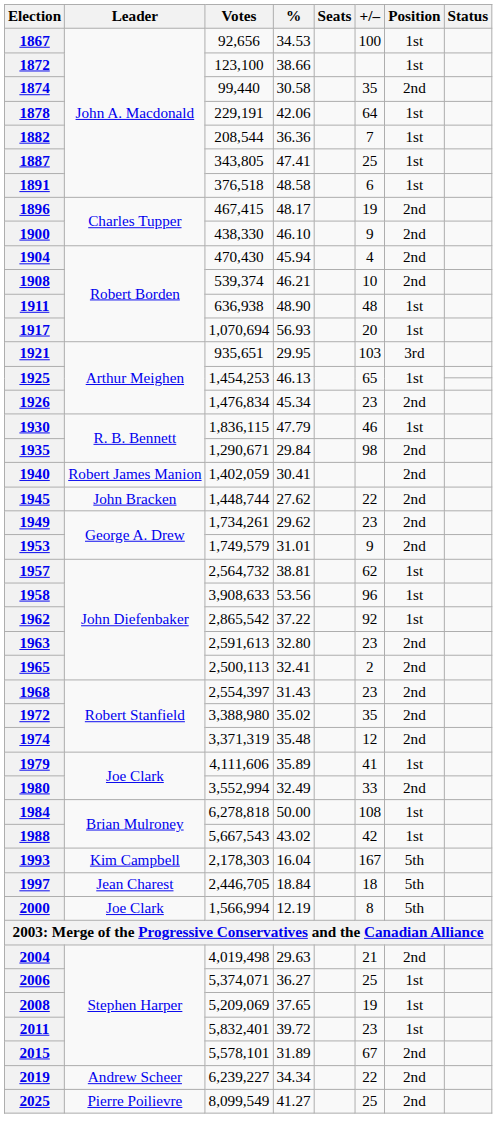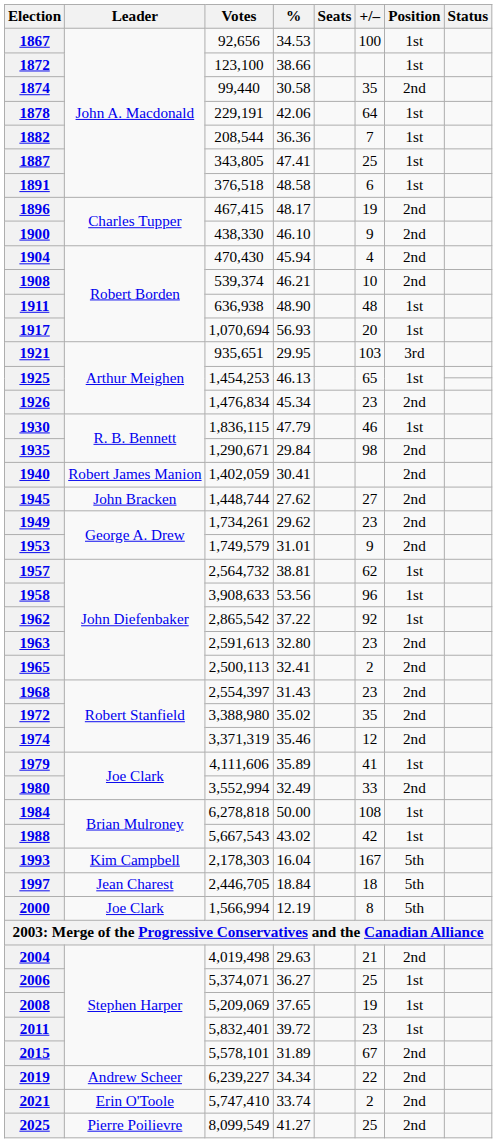1945 | +/–: 22 -> 27
1974 | %: 35.48 -> 35.46
+ row: 2021 | Erin O'Toole | 5,747,410 | 33.74 | 2 | 2nd
